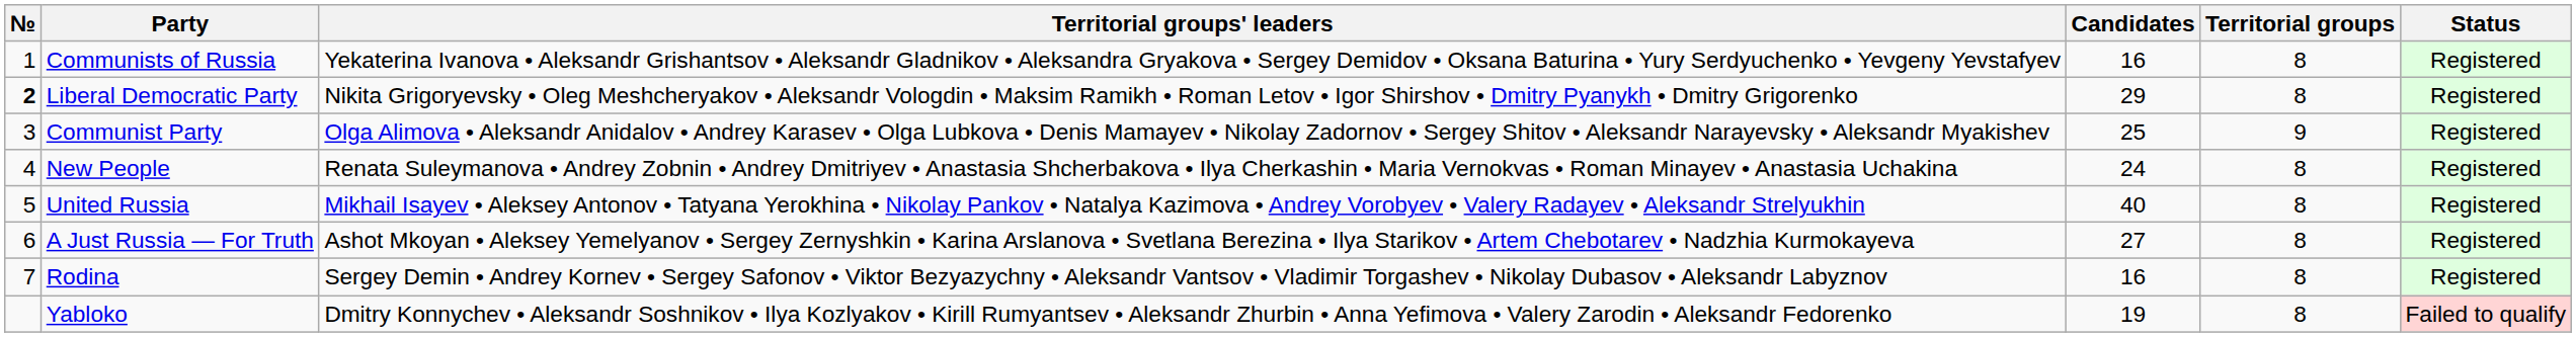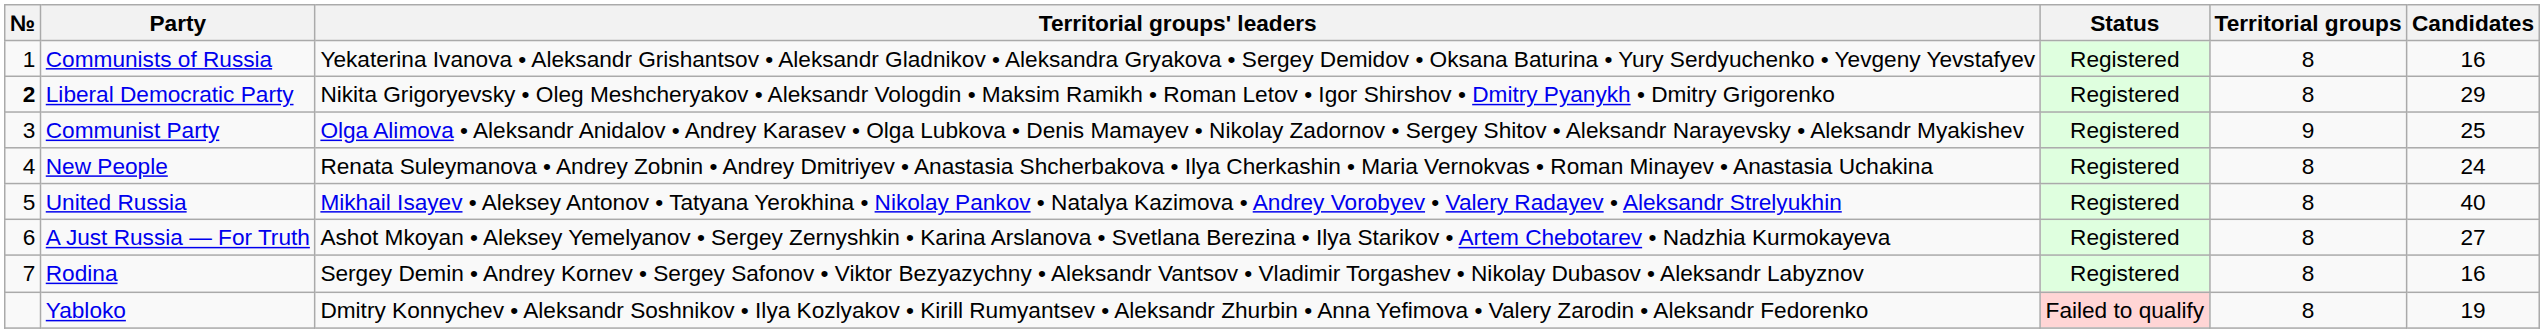columns swapped: Candidates <-> Status
